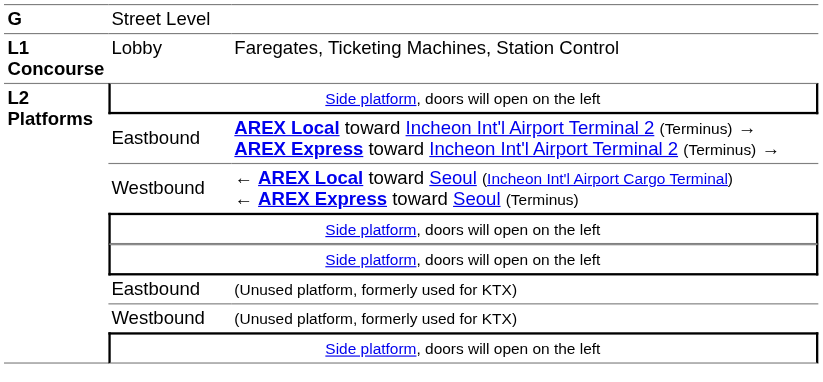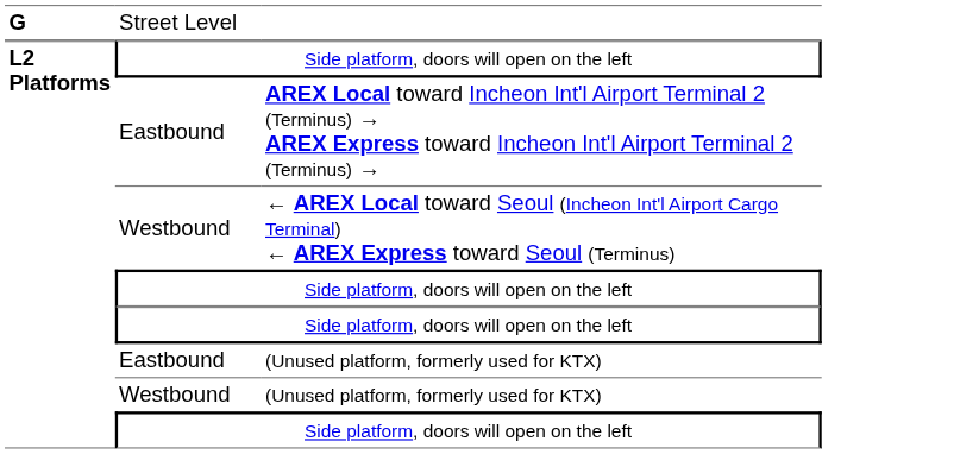- row: L1 Concourse | Lobby | Faregates, Ticketing Machines, Station Control
